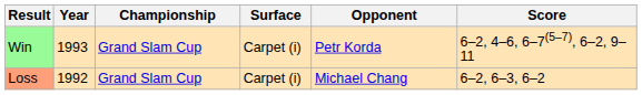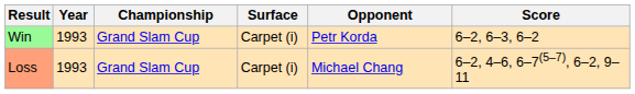Win | Score: 6–2, 4–6, 6–7(5–7), 6–2, 9–11 -> 6–2, 6–3, 6–2
Loss | Year: 1992 -> 1993
Loss | Score: 6–2, 6–3, 6–2 -> 6–2, 4–6, 6–7(5–7), 6–2, 9–11
